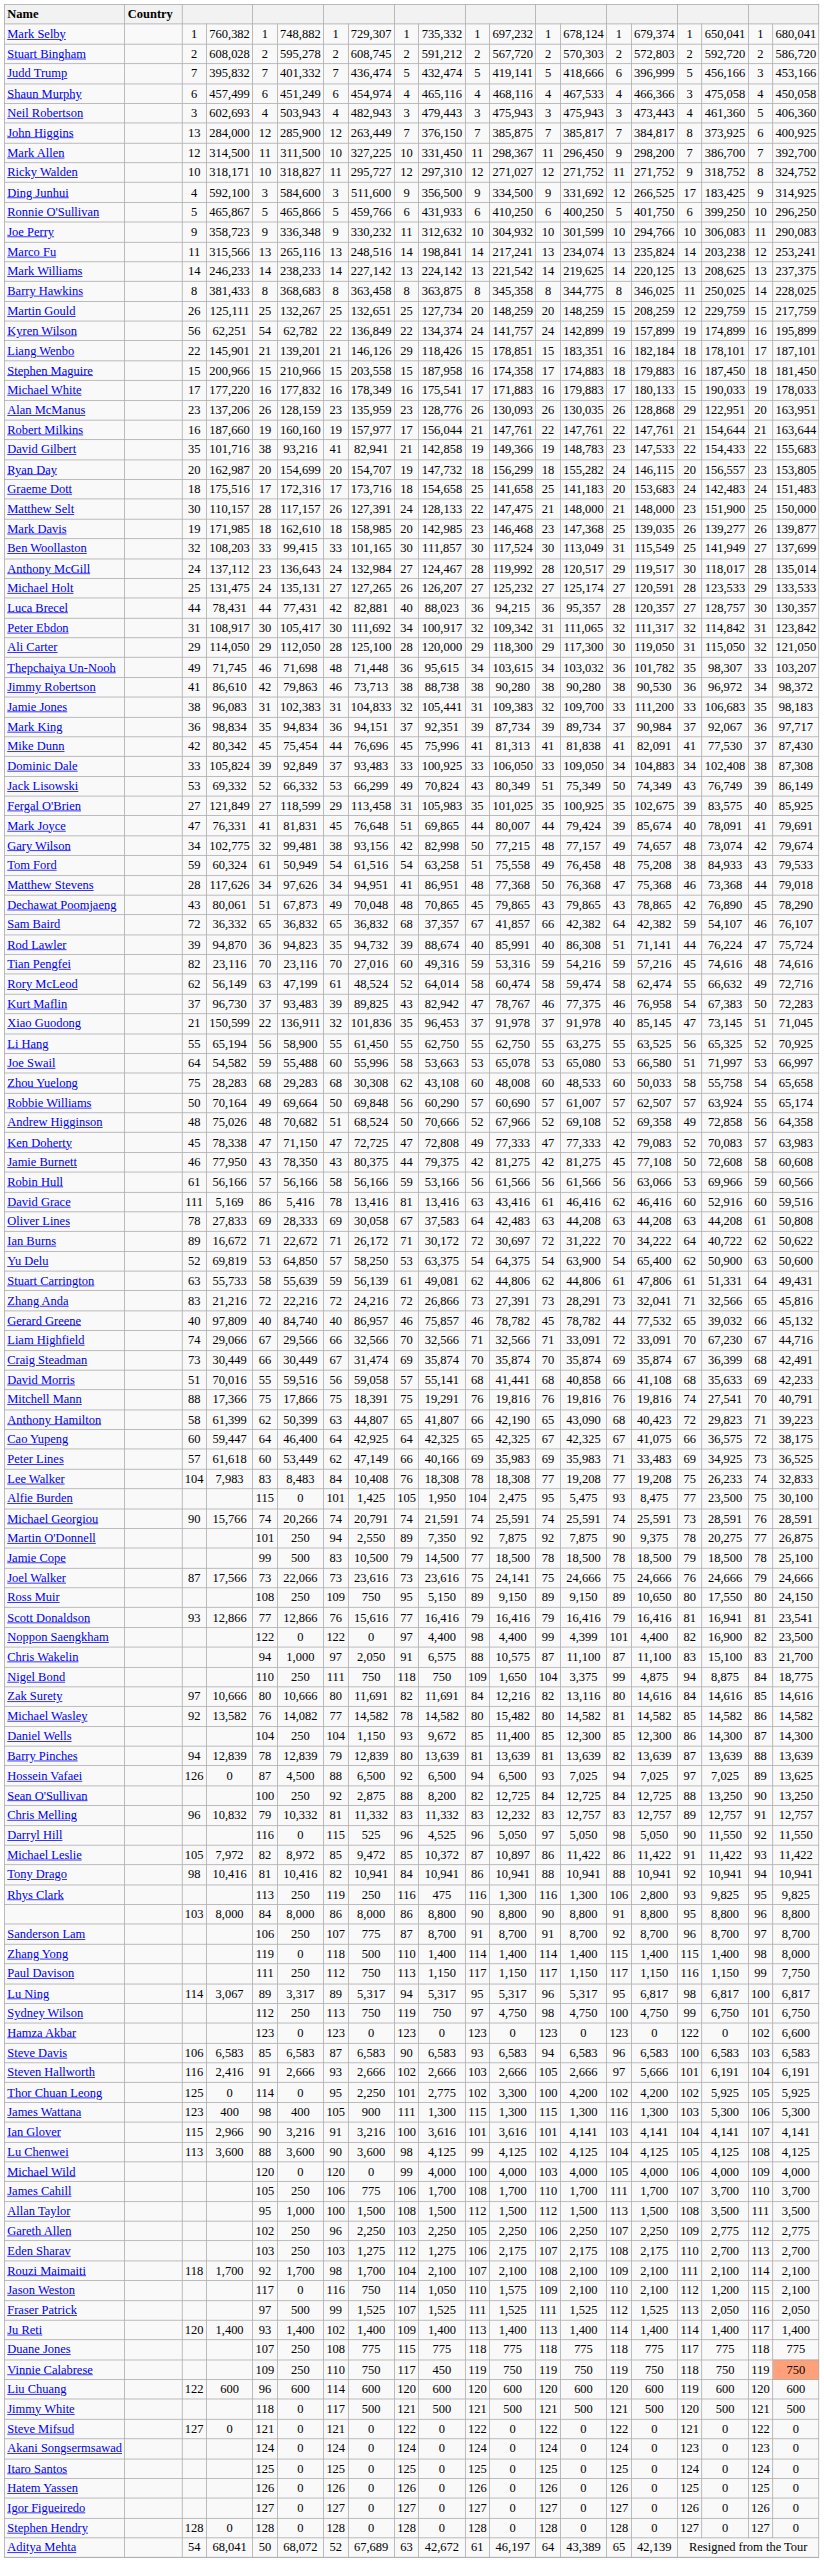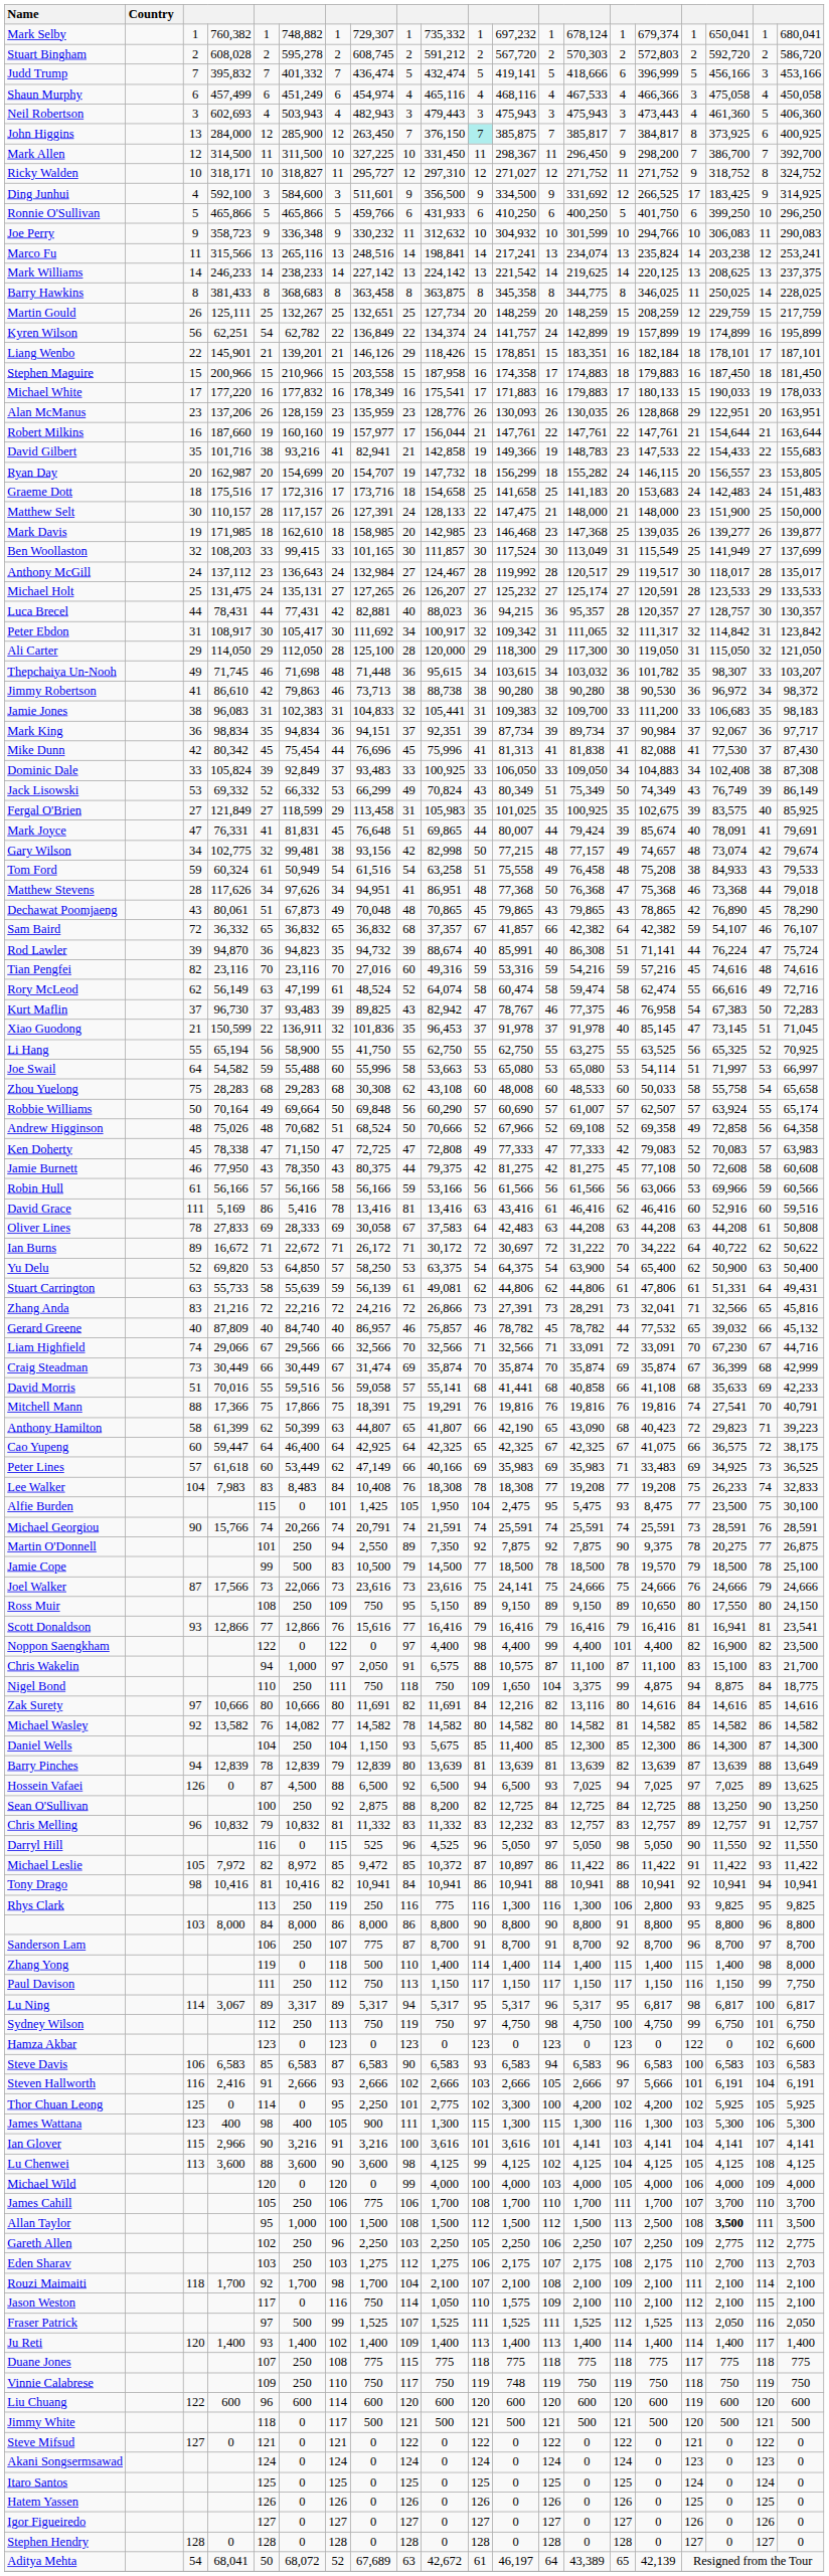John Higgins | column 8: 263,449 -> 263,450
John Higgins | column 11: no background -> paleturquoise background
Ding Junhui | column 8: 511,600 -> 511,601
Ronnie O'Sullivan | column 4: 465,867 -> 465,866
Anthony McGill | column 20: 135,014 -> 135,017
Mike Dunn | column 16: 82,091 -> 82,088
Rory McLeod | column 10: 64,014 -> 64,074
Rory McLeod | column 18: 66,632 -> 66,616
Li Hang | column 8: 61,450 -> 41,750
Joe Swail | column 12: 65,078 -> 65,080
Joe Swail | column 16: 66,580 -> 54,114
Yu Delu | column 4: 69,819 -> 69,820
Yu Delu | column 20: 50,600 -> 50,400
Gerard Greene | column 4: 97,809 -> 87,809
Craig Steadman | column 20: 42,491 -> 42,999
Jamie Cope | column 16: 18,500 -> 19,570
Noppon Saengkham | column 14: 4,399 -> 4,400
Michael Wasley | column 12: 15,482 -> 14,582
Daniel Wells | column 10: 9,672 -> 5,675
Barry Pinches | column 20: 13,639 -> 13,649
Chris Melling | column 6: 10,332 -> 10,832
Rhys Clark | column 10: 475 -> 775
Allan Taylor | column 16: 1,500 -> 2,500
Allan Taylor | column 18: normal -> bold
Eden Sharav | column 20: 2,700 -> 2,703
Jason Weston | column 18: 1,200 -> 2,100
Vinnie Calabrese | column 10: 450 -> 750
Vinnie Calabrese | column 12: 750 -> 748
Vinnie Calabrese | column 20: lightsalmon background -> no background
